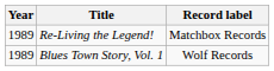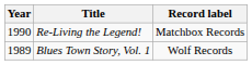Re-Living the Legend! | Year: 1989 -> 1990
